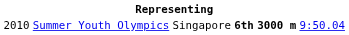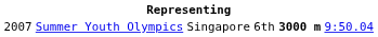Summer Youth Olympics | column 1: 2010 -> 2007
Summer Youth Olympics | column 4: bold -> normal
